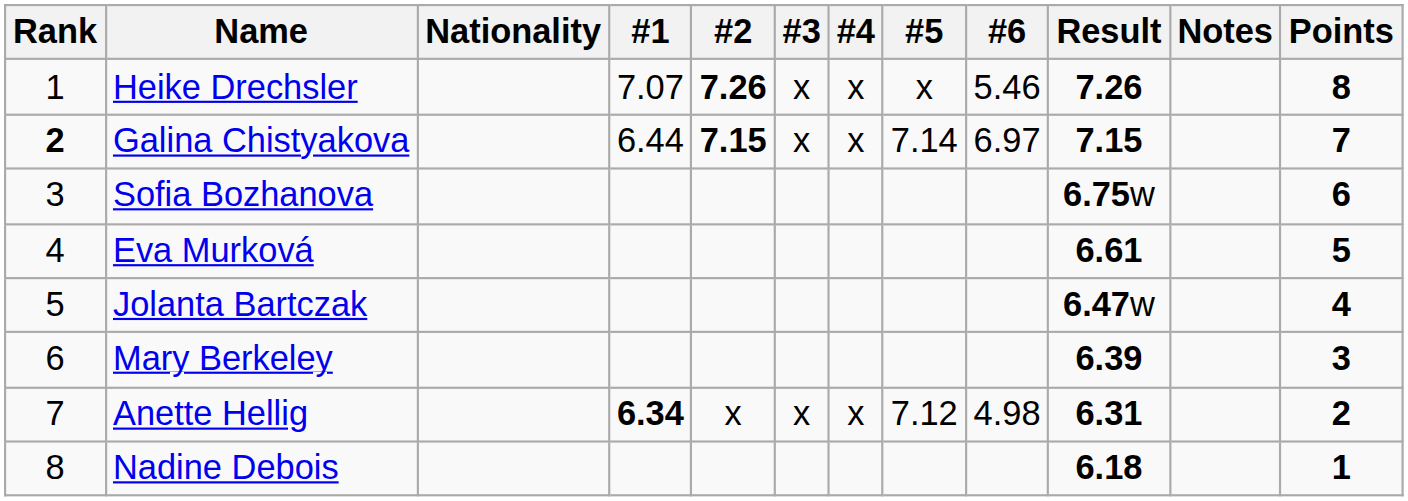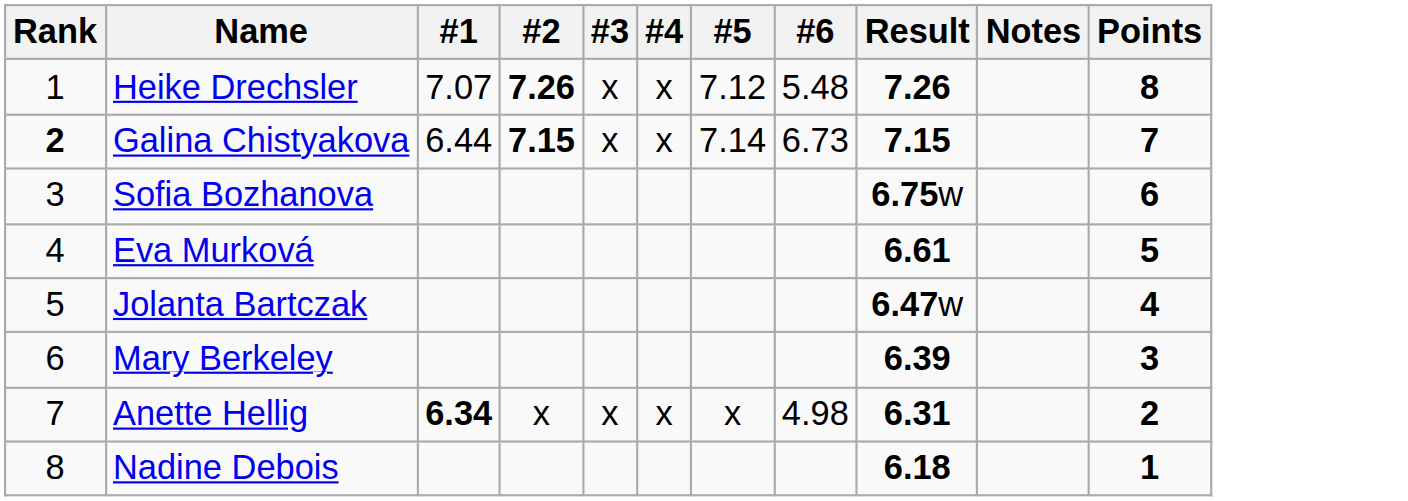- column: Nationality
Heike Drechsler | #5: x -> 7.12
Heike Drechsler | #6: 5.46 -> 5.48
Galina Chistyakova | #6: 6.97 -> 6.73
Anette Hellig | #5: 7.12 -> x
